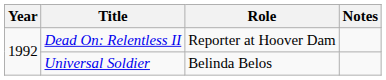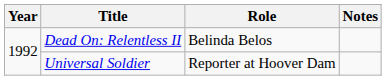Dead On: Relentless II | Role: Reporter at Hoover Dam -> Belinda Belos
Universal Soldier | Role: Belinda Belos -> Reporter at Hoover Dam
